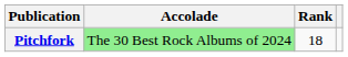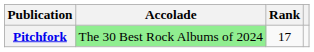Pitchfork | Rank: 18 -> 17
